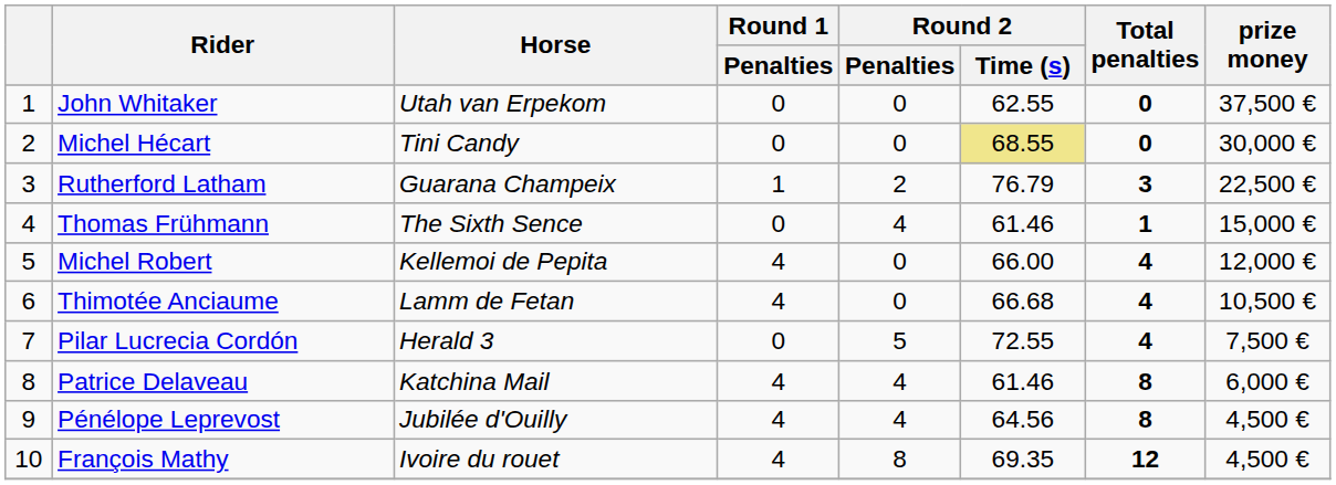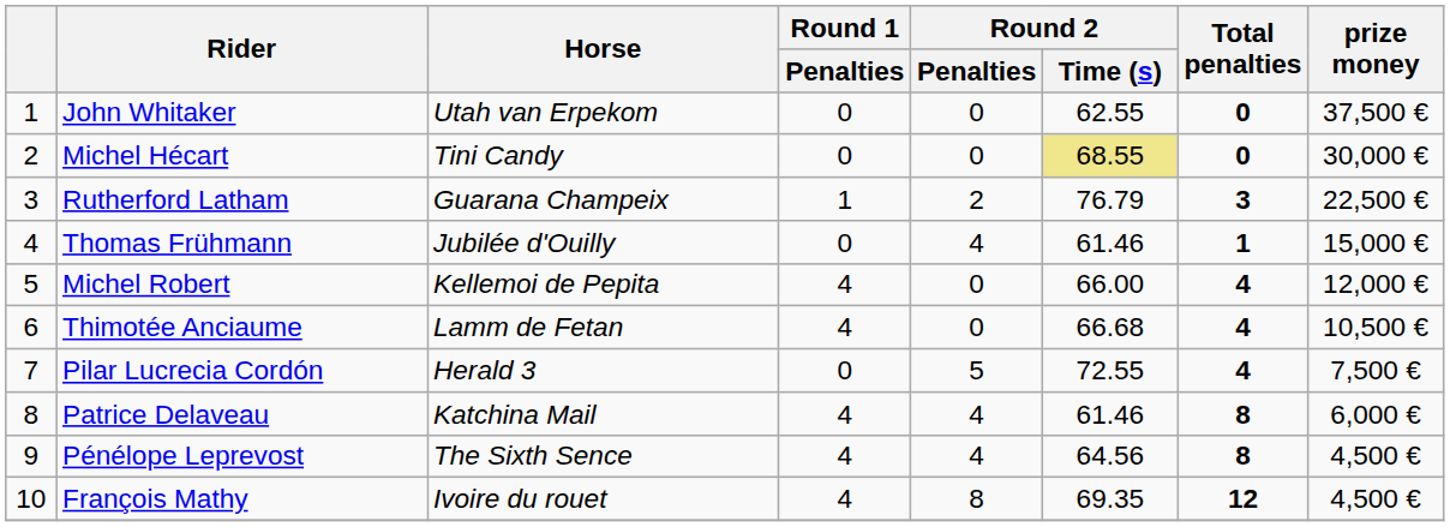Thomas Frühmann | Horse: The Sixth Sence -> Jubilée d'Ouilly
Pénélope Leprevost | Horse: Jubilée d'Ouilly -> The Sixth Sence
